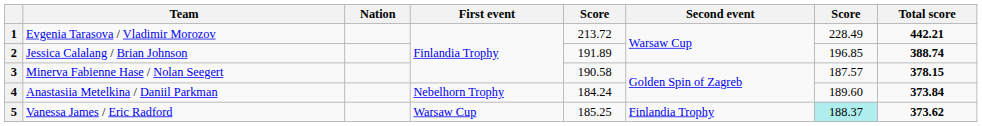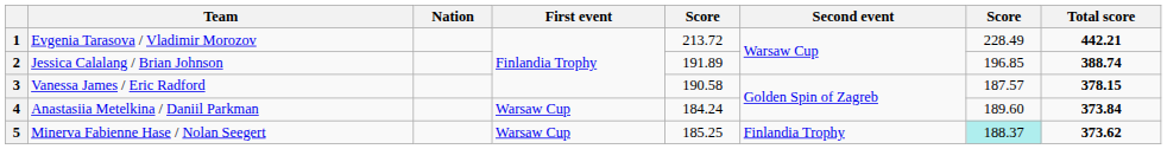3 | Team: Minerva Fabienne Hase / Nolan Seegert -> Vanessa James / Eric Radford
4 | First event: Nebelhorn Trophy -> Warsaw Cup
5 | Team: Vanessa James / Eric Radford -> Minerva Fabienne Hase / Nolan Seegert
